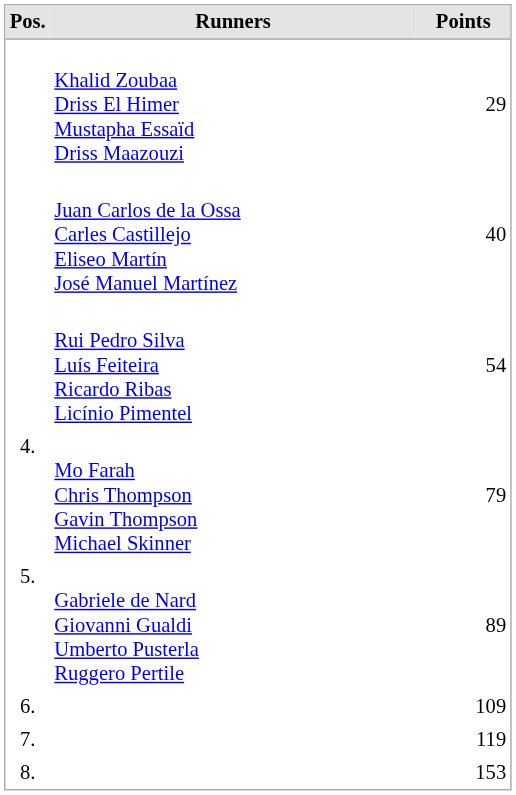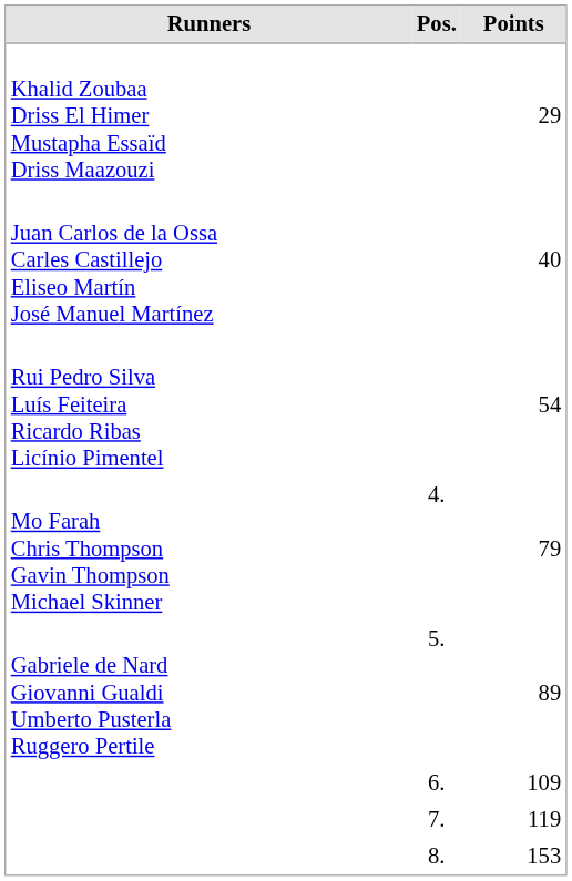columns swapped: Pos. <-> Runners
